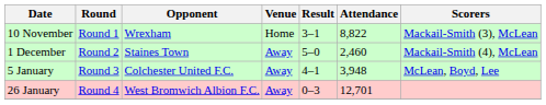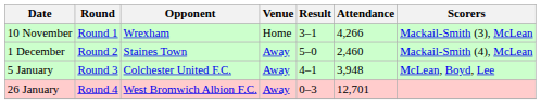10 November | Attendance: 8,822 -> 4,266
